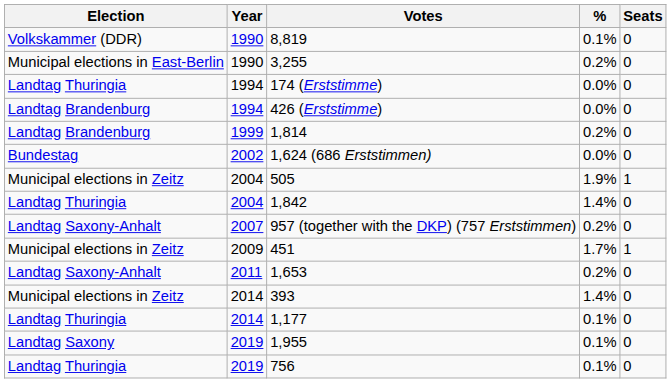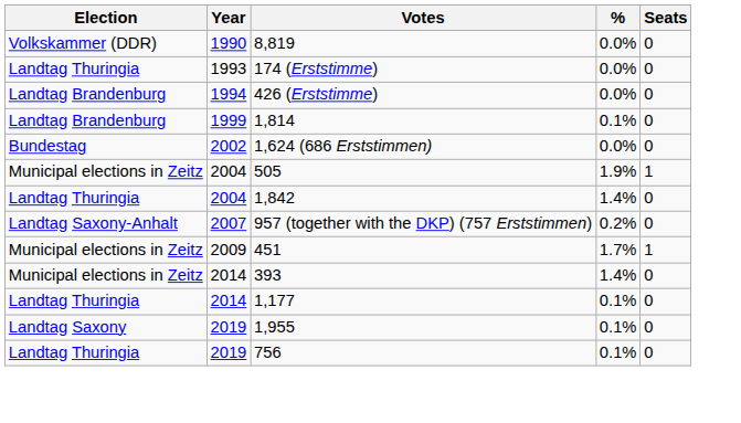8,819 | %: 0.1% -> 0.0%
- row: Municipal elections in East-Berlin | 1990 | 3,255 | 0.2% | 0
174 (Erststimme) | Year: 1994 -> 1993
1,814 | %: 0.2% -> 0.1%
- row: Landtag Saxony-Anhalt | 2011 | 1,653 | 0.2% | 0
